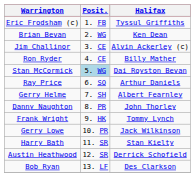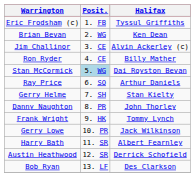Gerry Helme | Halifax: Albert Fearnley -> Stan Kielty
Harry Bath | Halifax: Stan Kielty -> Albert Fearnley
